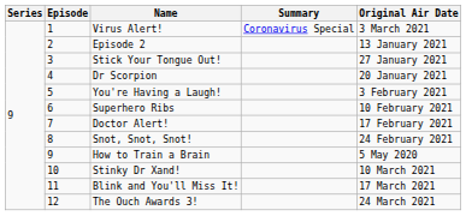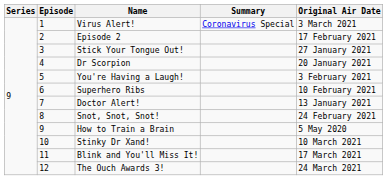Episode 2 | Original Air Date: 13 January 2021 -> 17 February 2021
Doctor Alert! | Original Air Date: 17 February 2021 -> 13 January 2021
